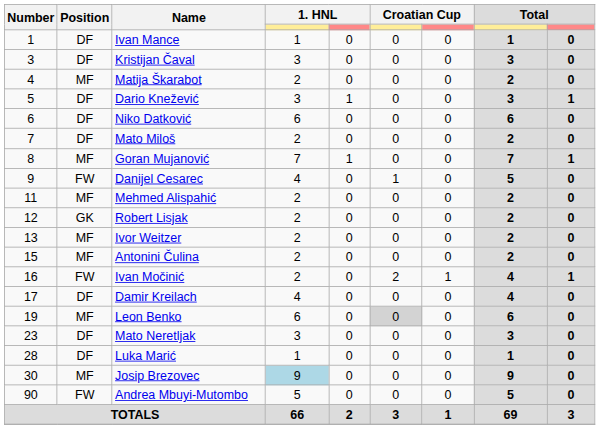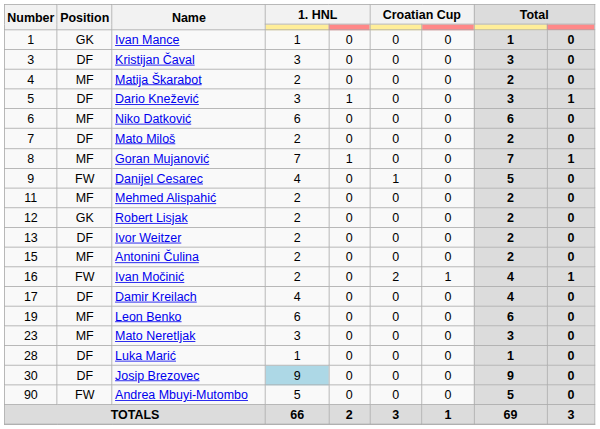Ivan Mance | Position: DF -> GK
Niko Datković | Position: DF -> MF
Ivor Weitzer | Position: MF -> DF
Leon Benko | column 6: lightgrey background -> no background
Mato Neretljak | Position: DF -> MF
Josip Brezovec | Position: MF -> DF
